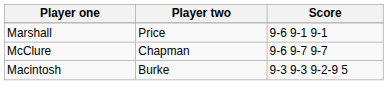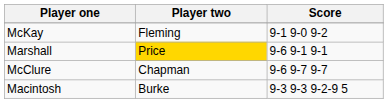+ row: McKay | Fleming | 9-1 9-0 9-2
Marshall | Player two: no background -> gold background
